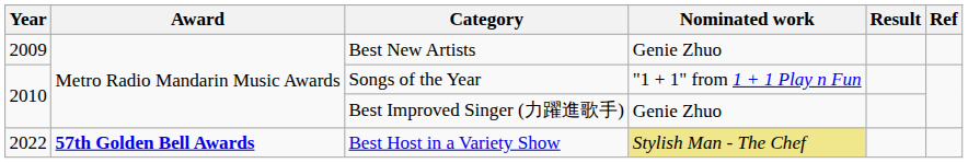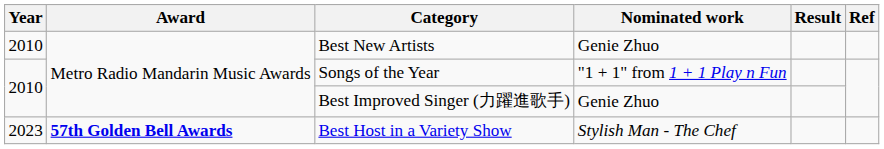Best New Artists | Year: 2009 -> 2010
Best Host in a Variety Show | Year: 2022 -> 2023
Best Host in a Variety Show | Nominated work: khaki background -> no background
